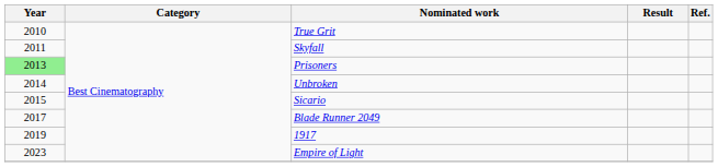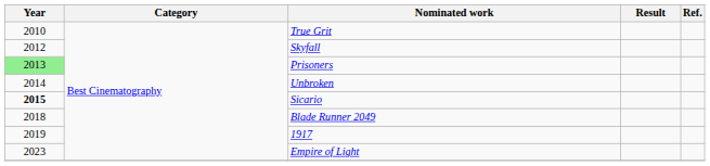Skyfall | Year: 2011 -> 2012
Sicario | Year: normal -> bold
Blade Runner 2049 | Year: 2017 -> 2018
